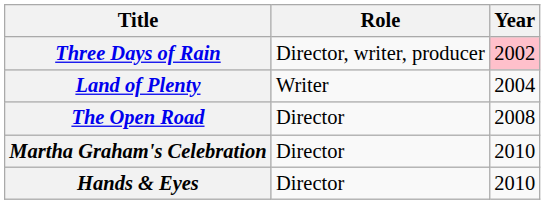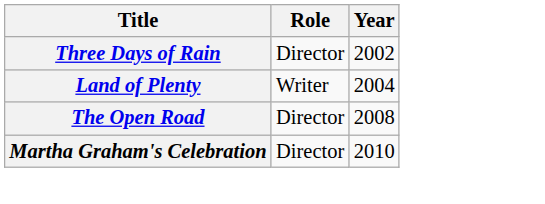Three Days of Rain | Role: Director, writer, producer -> Director
Three Days of Rain | Year: pink background -> no background
- row: Hands & Eyes | Director | 2010
